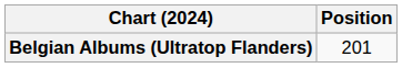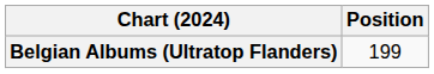Belgian Albums (Ultratop Flanders) | Position: 201 -> 199
